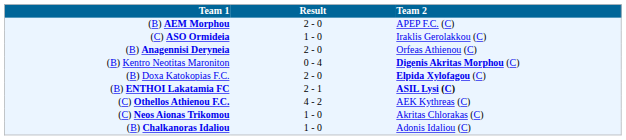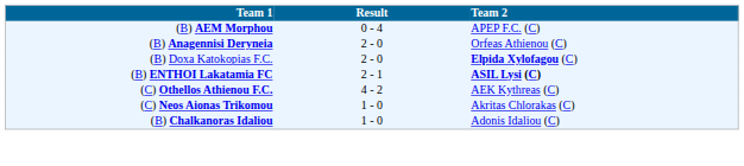(B) AEM Morphou | Result: 2 - 0 -> 0 - 4
- row: (C) ASO Ormideia | 1 - 0 | Iraklis Gerolakkou (C)
- row: (B) Kentro Neotitas Maroniton | 0 - 4 | Digenis Akritas Morphou (C)
